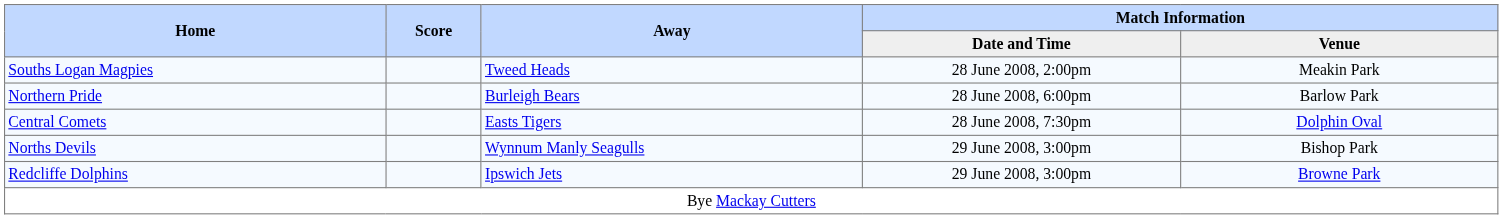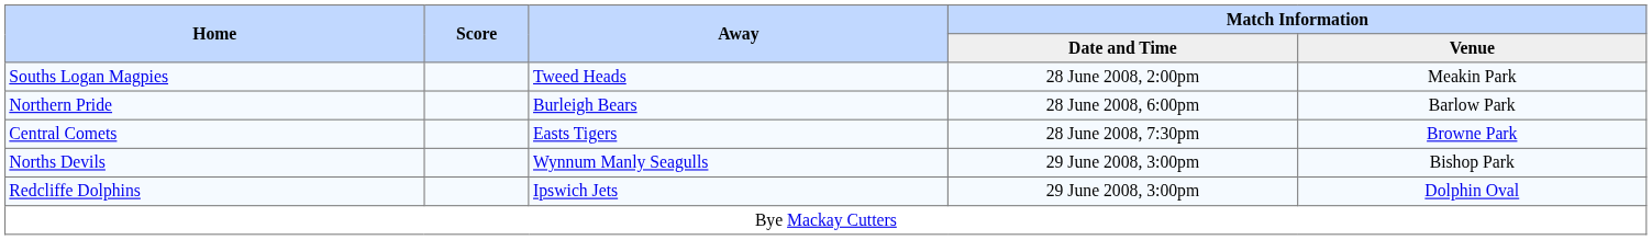Central Comets | Match Information / Venue: Dolphin Oval -> Browne Park
Redcliffe Dolphins | Match Information / Venue: Browne Park -> Dolphin Oval
